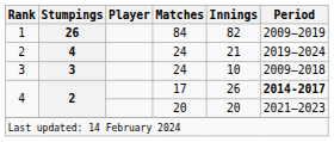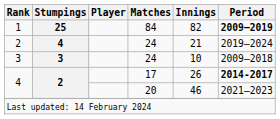1 | Stumpings: 26 -> 25
1 | Period: normal -> bold
4 / 20 | Innings: 20 -> 46
